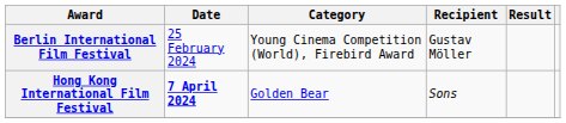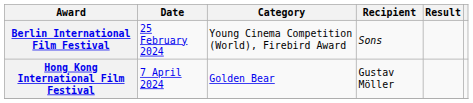Berlin International Film Festival | Recipient: Gustav Möller -> Sons
Hong Kong International Film Festival | Date: bold -> normal
Hong Kong International Film Festival | Recipient: Sons -> Gustav Möller
